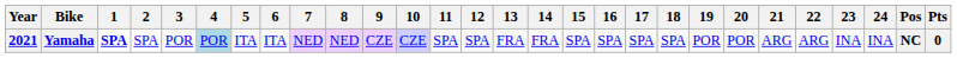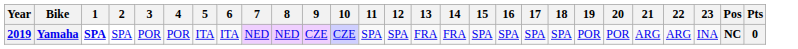- column: 24 | INA
Yamaha | Year: 2021 -> 2019
Yamaha | 4: lightblue background -> no background
